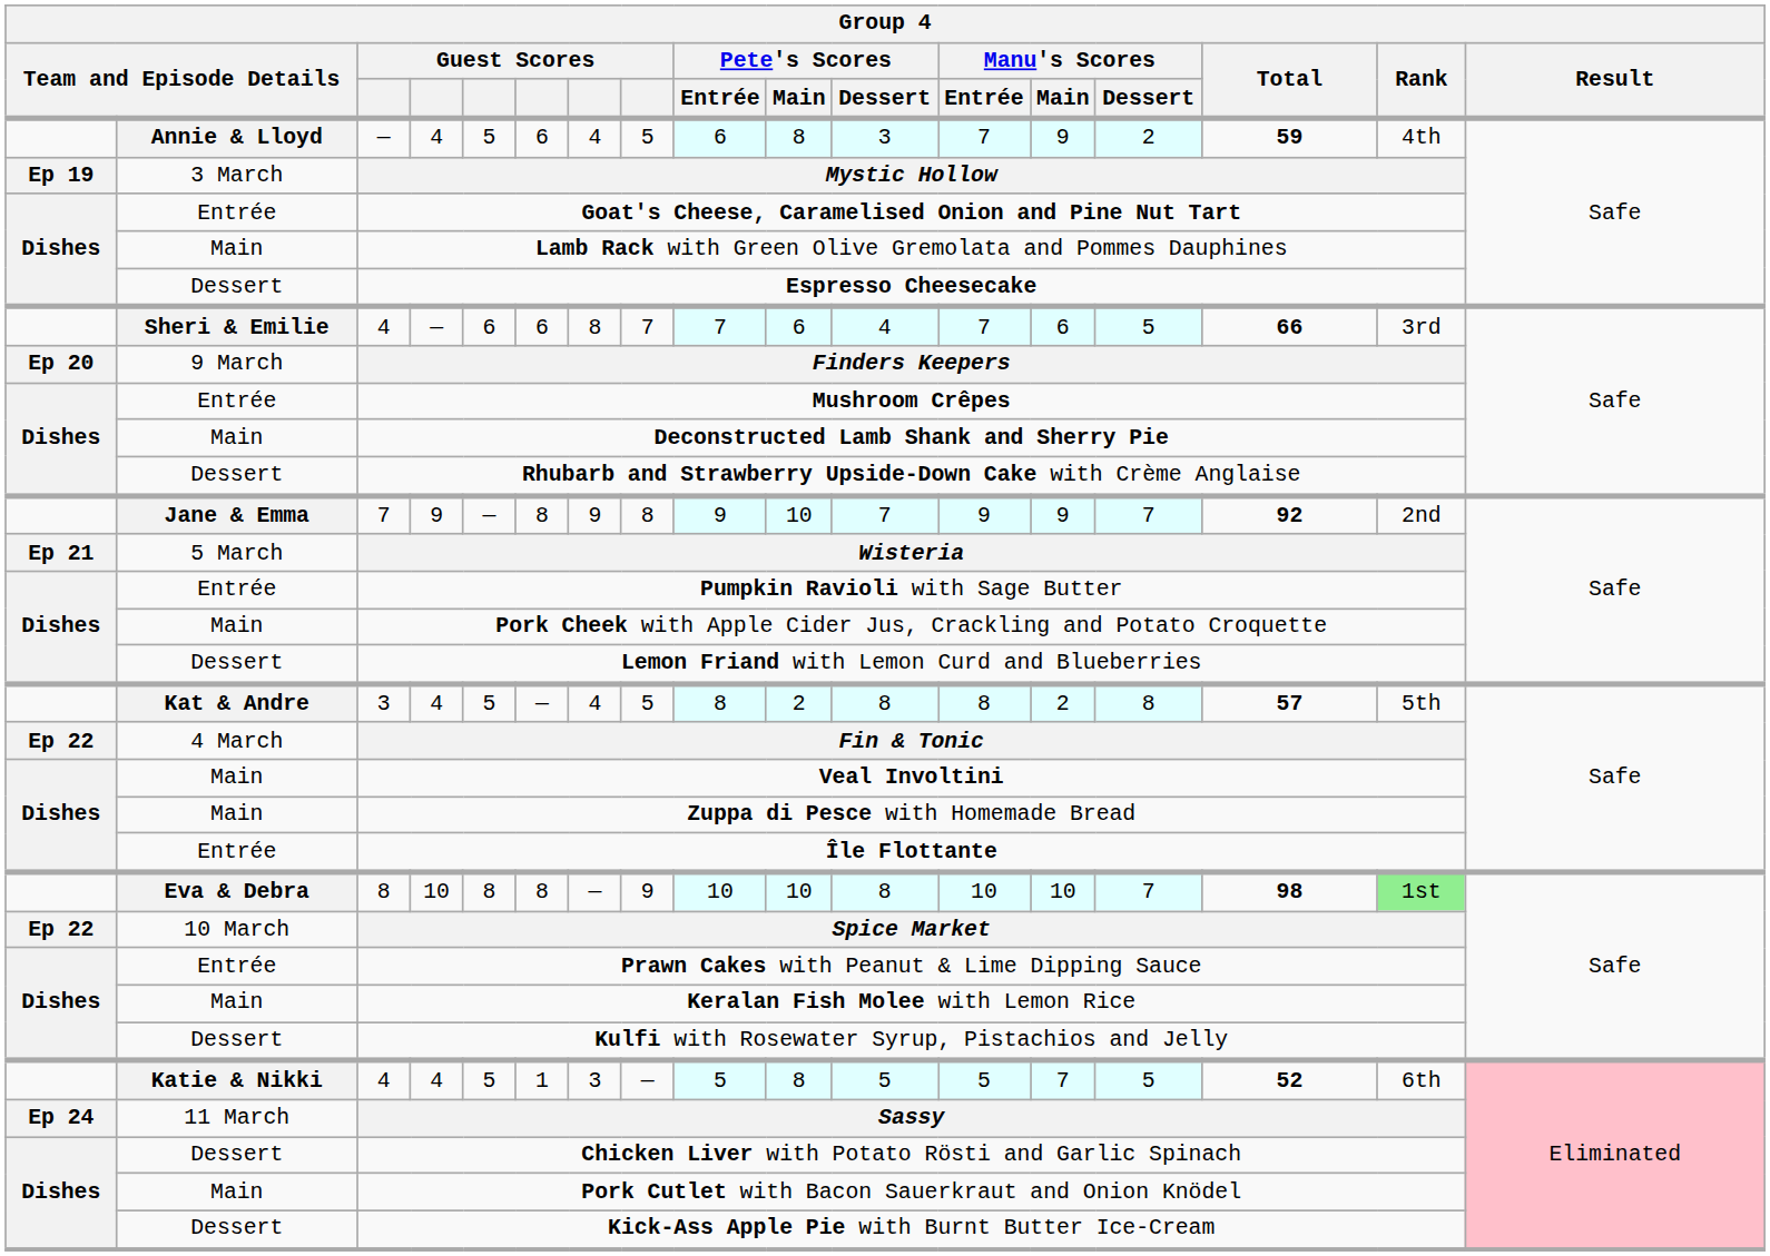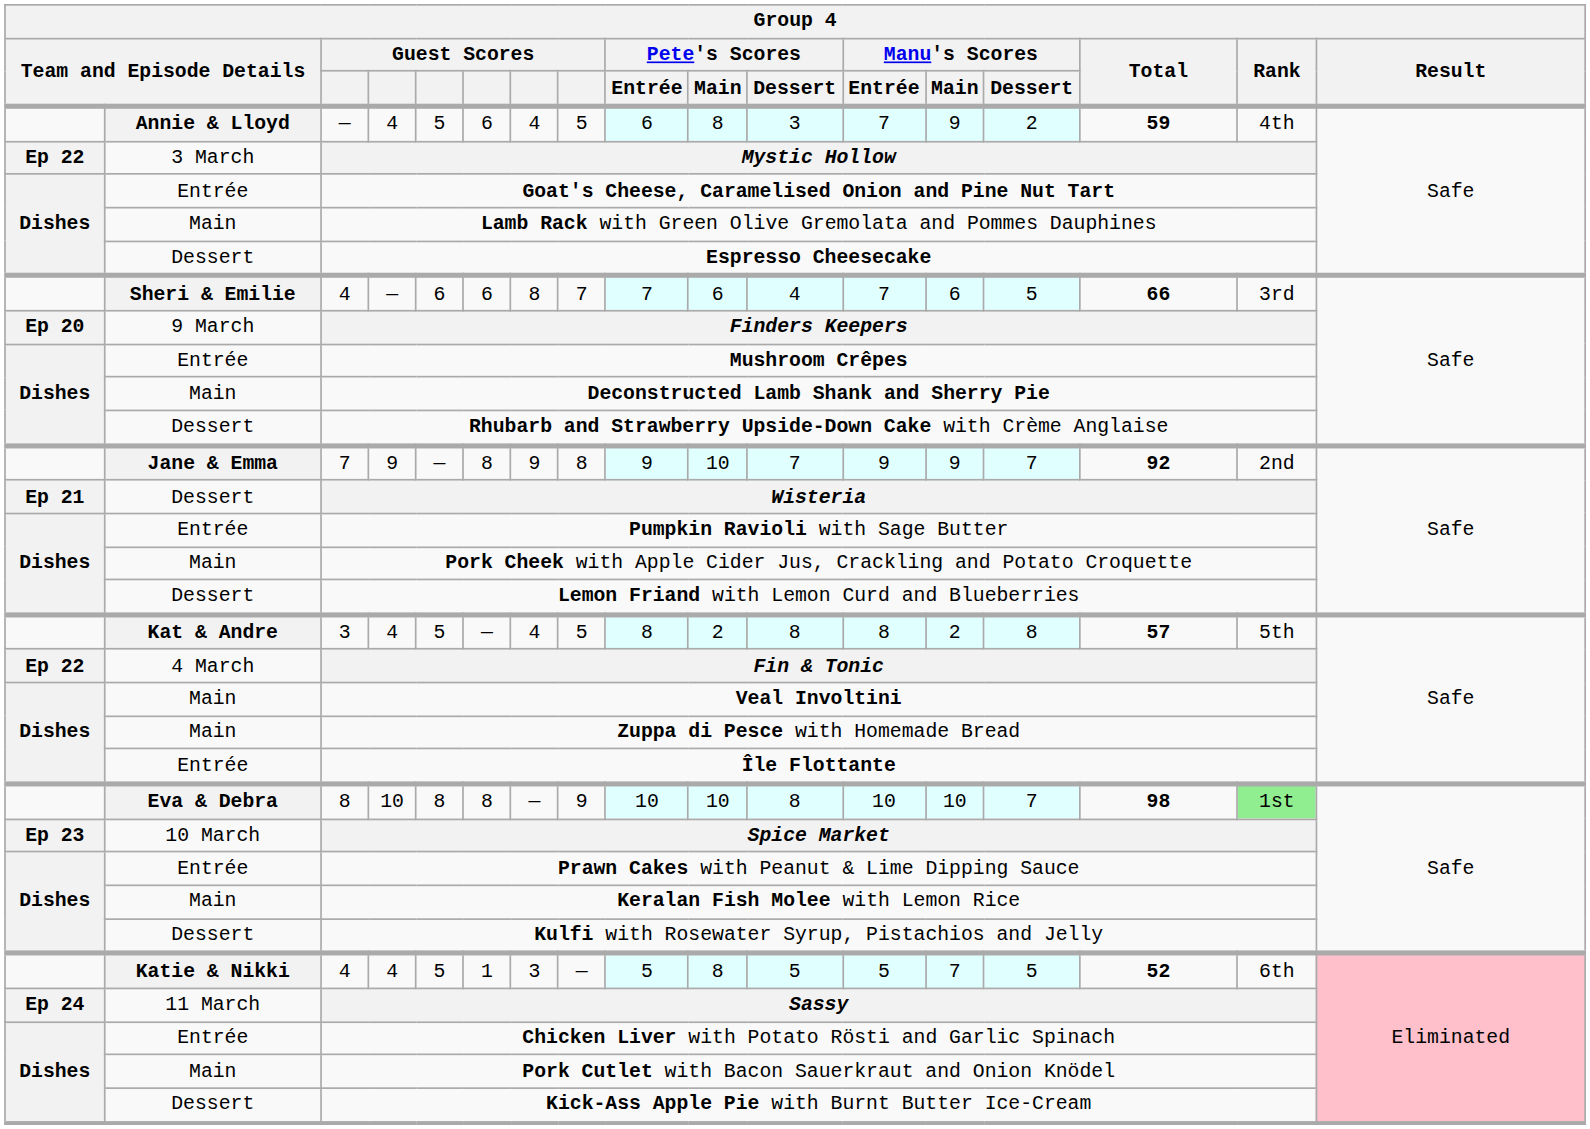Mystic Hollow | column 1: Ep 19 -> Ep 22
Wisteria | column 2: 5 March -> Dessert
Spice Market | column 1: Ep 22 -> Ep 23
Chicken Liver with Potato Rösti and Garlic Spinach | column 2: Dessert -> Entrée
